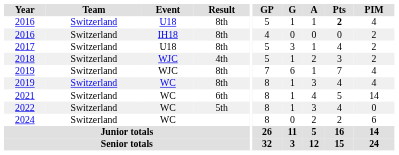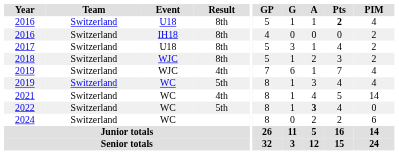2018 | Result: 4th -> 8th
2019 / WJC | Result: 8th -> 4th
2019 / WC | Result: 8th -> 5th
2021 | Result: 6th -> 4th
2022 | A: normal -> bold
